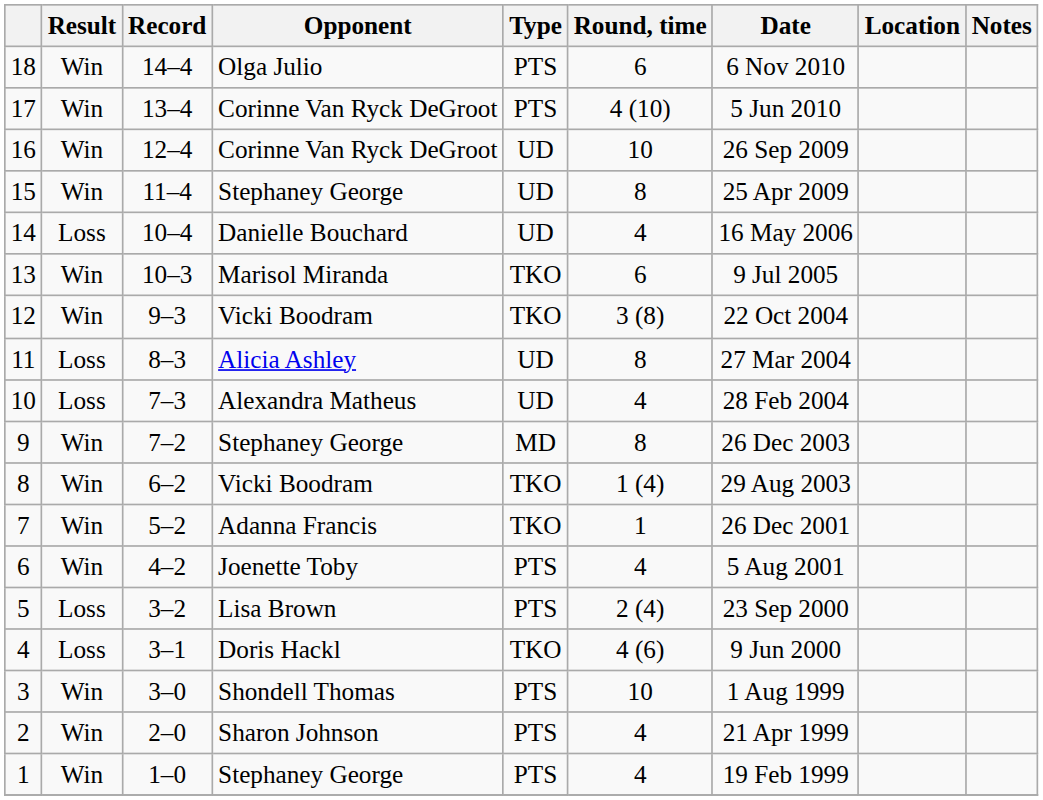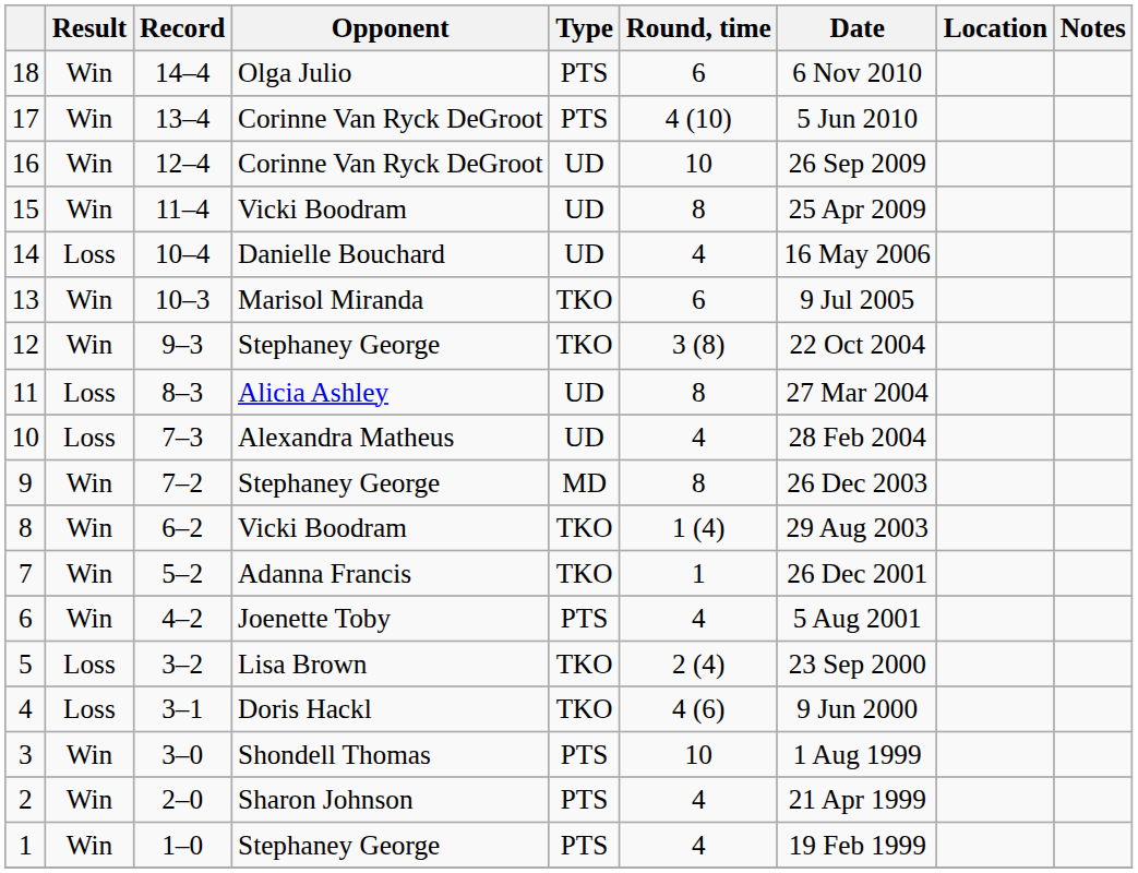15 | Opponent: Stephaney George -> Vicki Boodram
12 | Opponent: Vicki Boodram -> Stephaney George
5 | Type: PTS -> TKO
